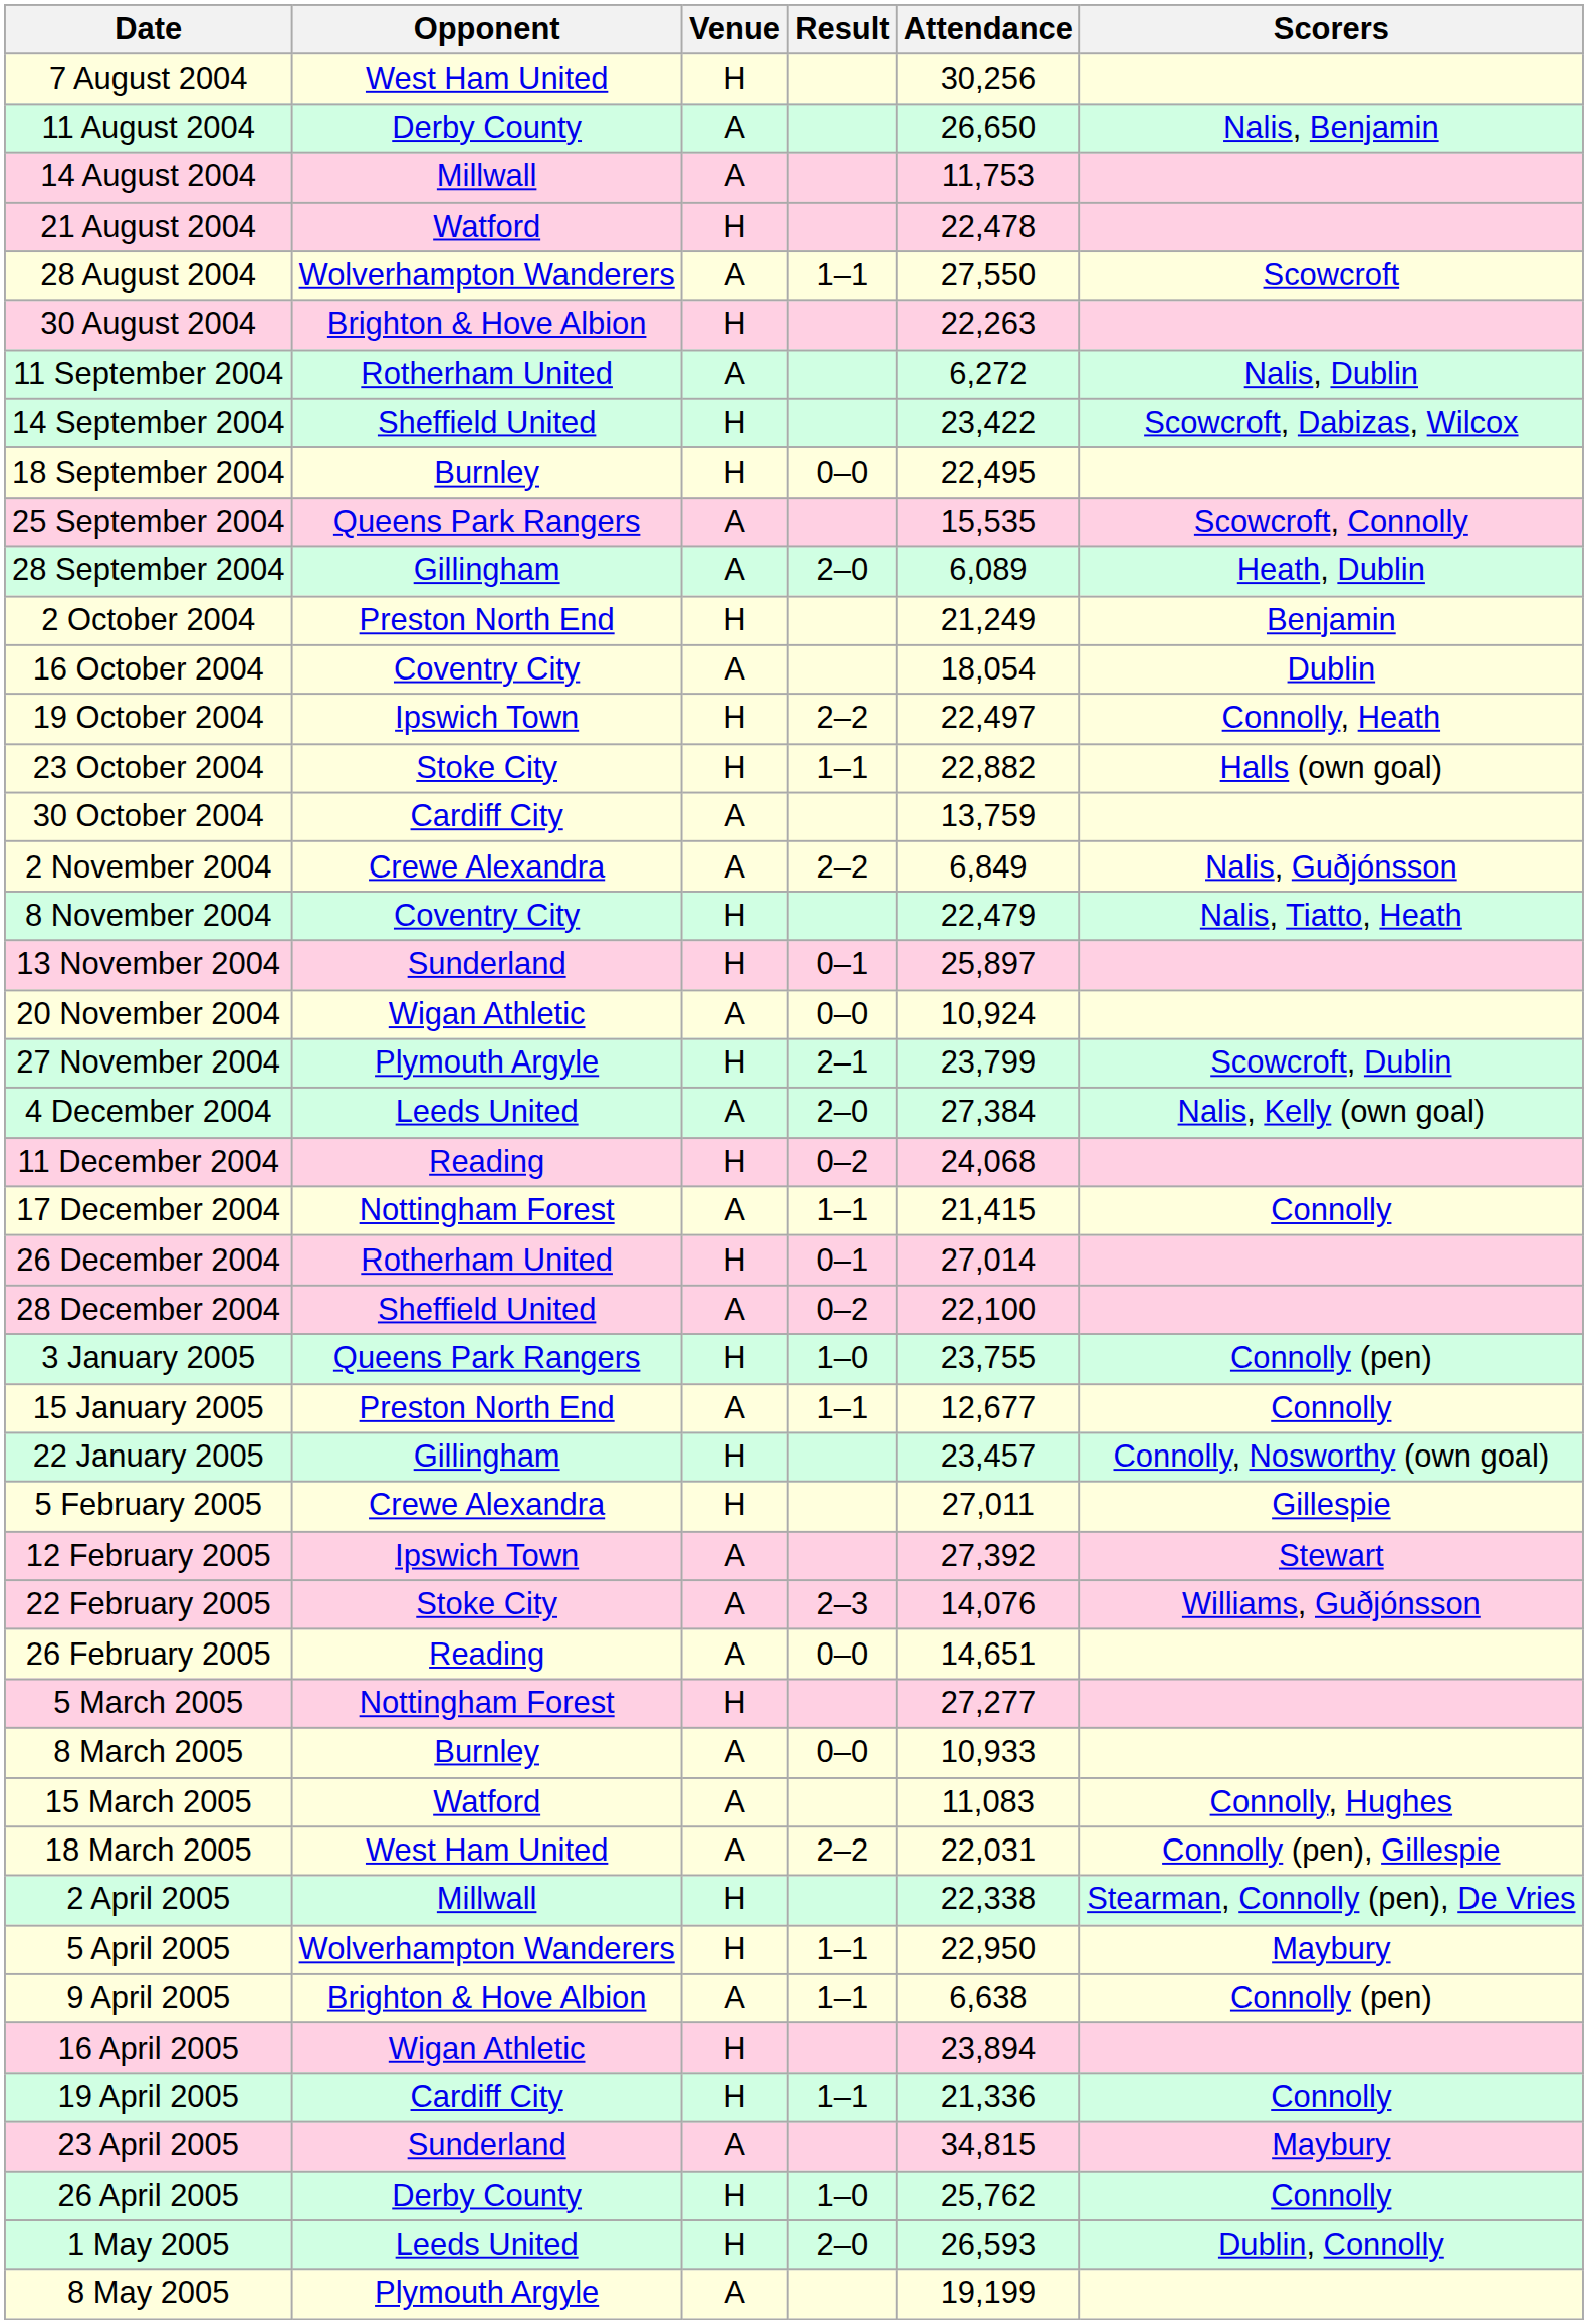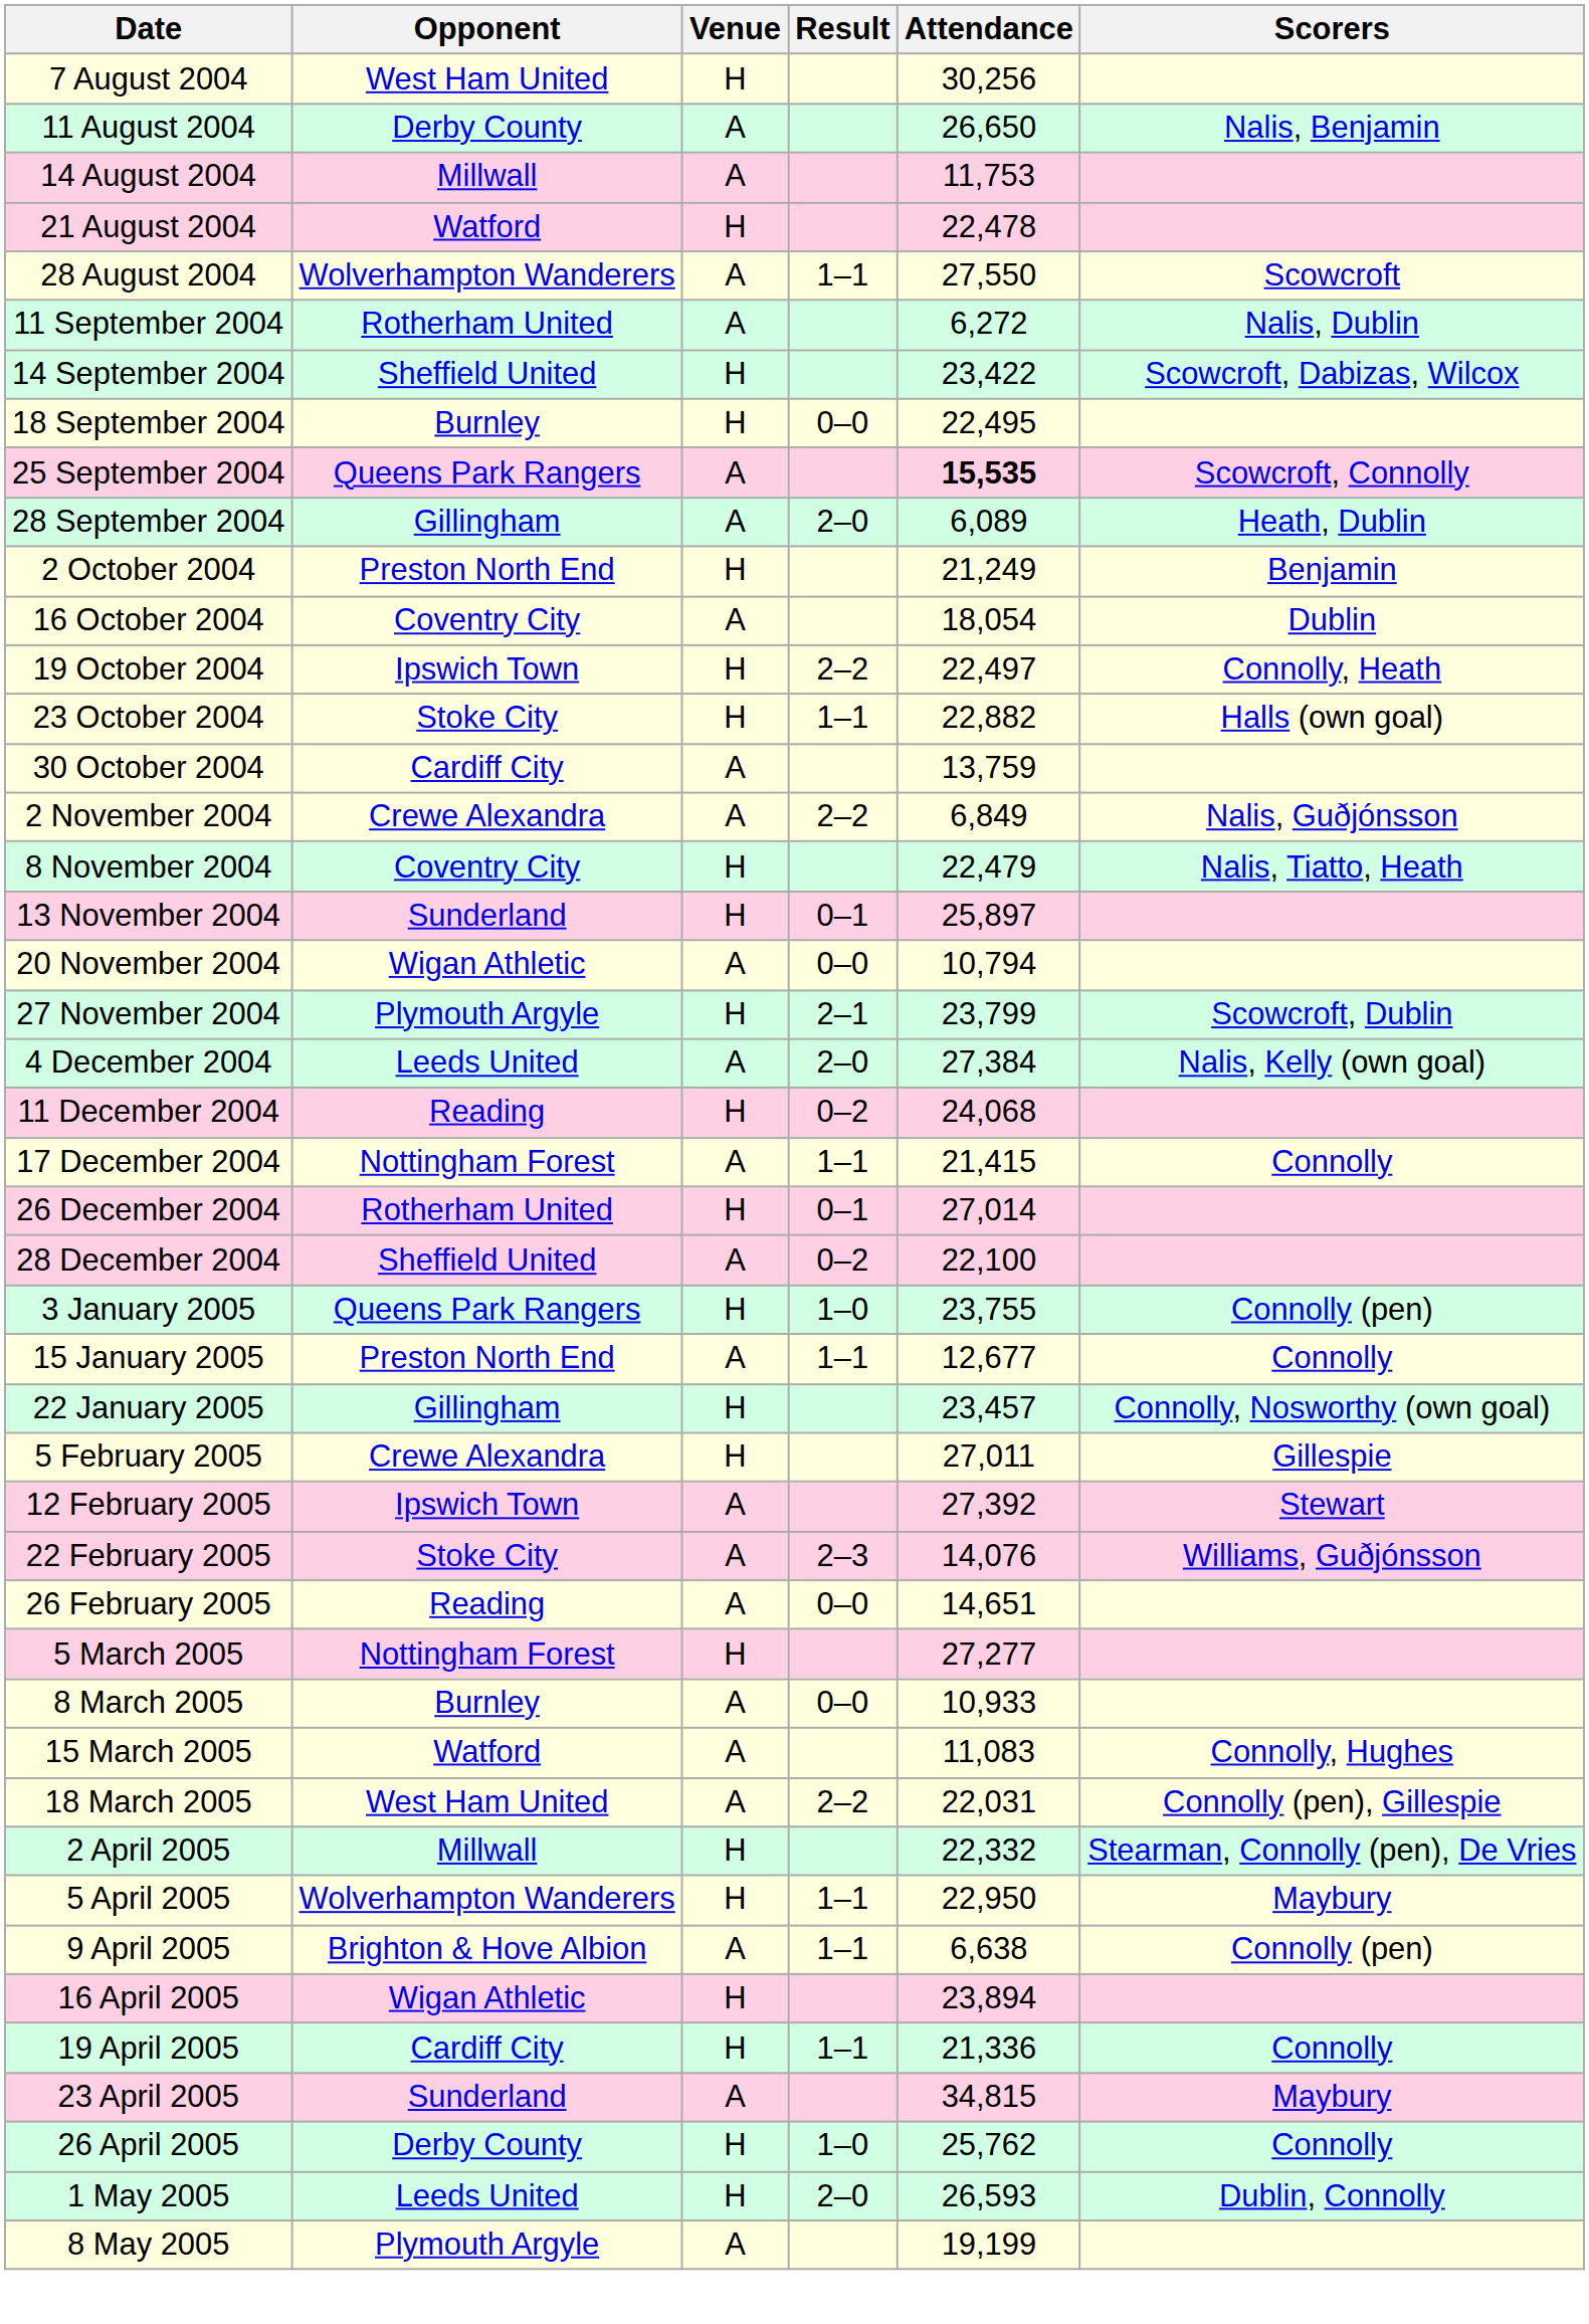- row: 30 August 2004 | Brighton & Hove Albion | H | 22,263
25 September 2004 | Attendance: normal -> bold
20 November 2004 | Attendance: 10,924 -> 10,794
2 April 2005 | Attendance: 22,338 -> 22,332
